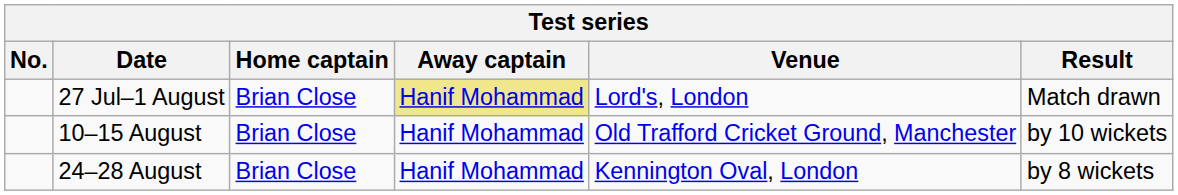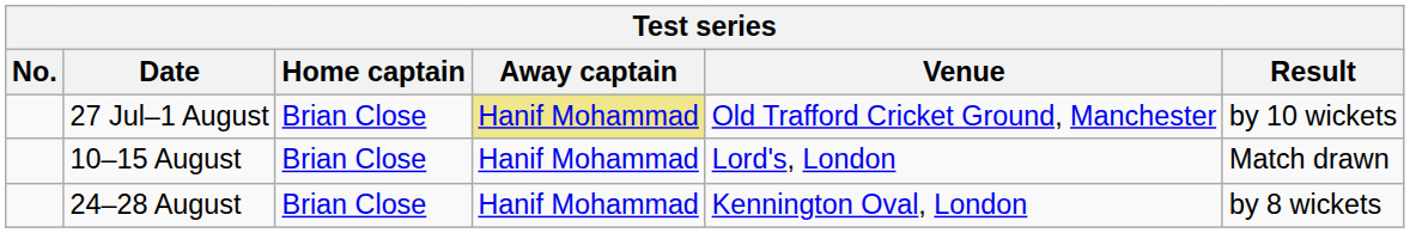27 Jul–1 August | Venue: Lord's, London -> Old Trafford Cricket Ground, Manchester
27 Jul–1 August | Result: Match drawn -> by 10 wickets
10–15 August | Venue: Old Trafford Cricket Ground, Manchester -> Lord's, London
10–15 August | Result: by 10 wickets -> Match drawn
